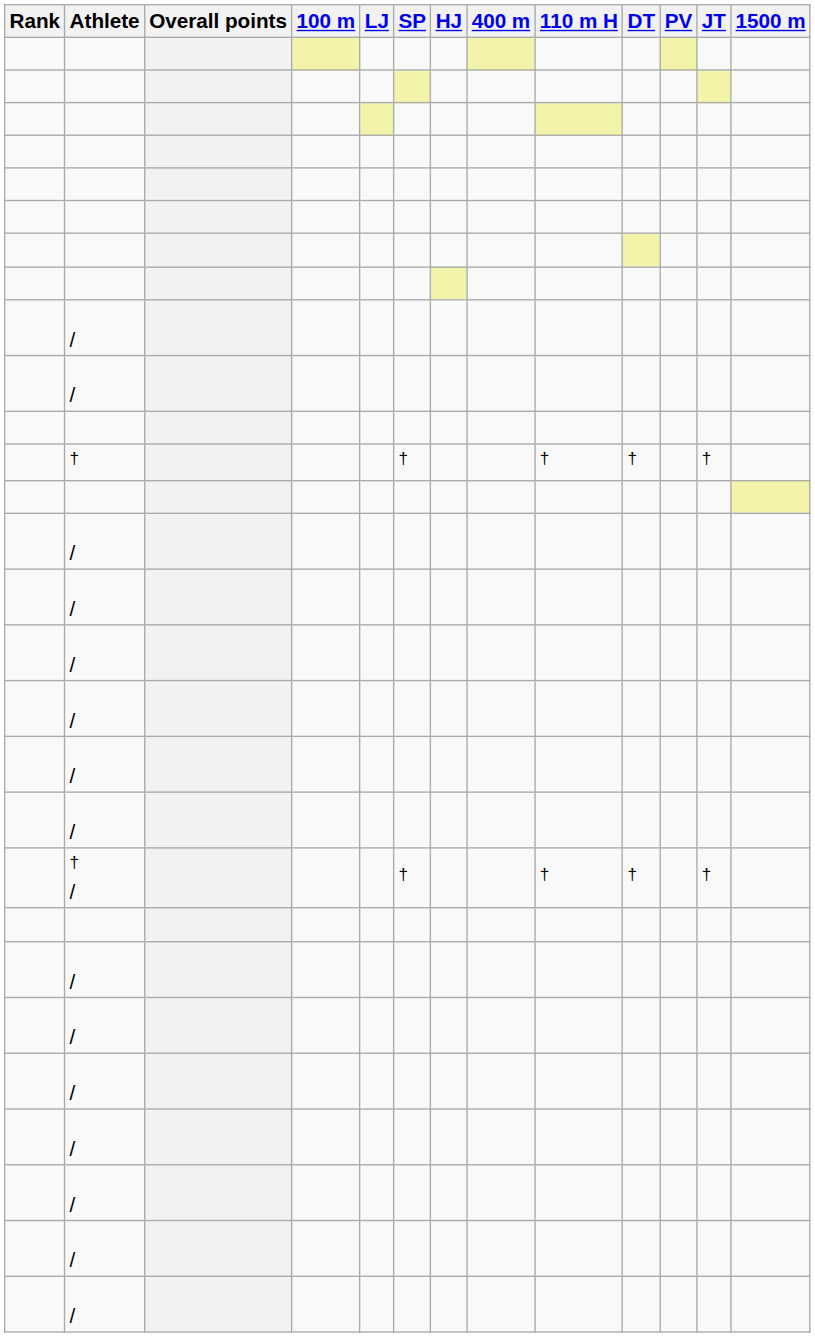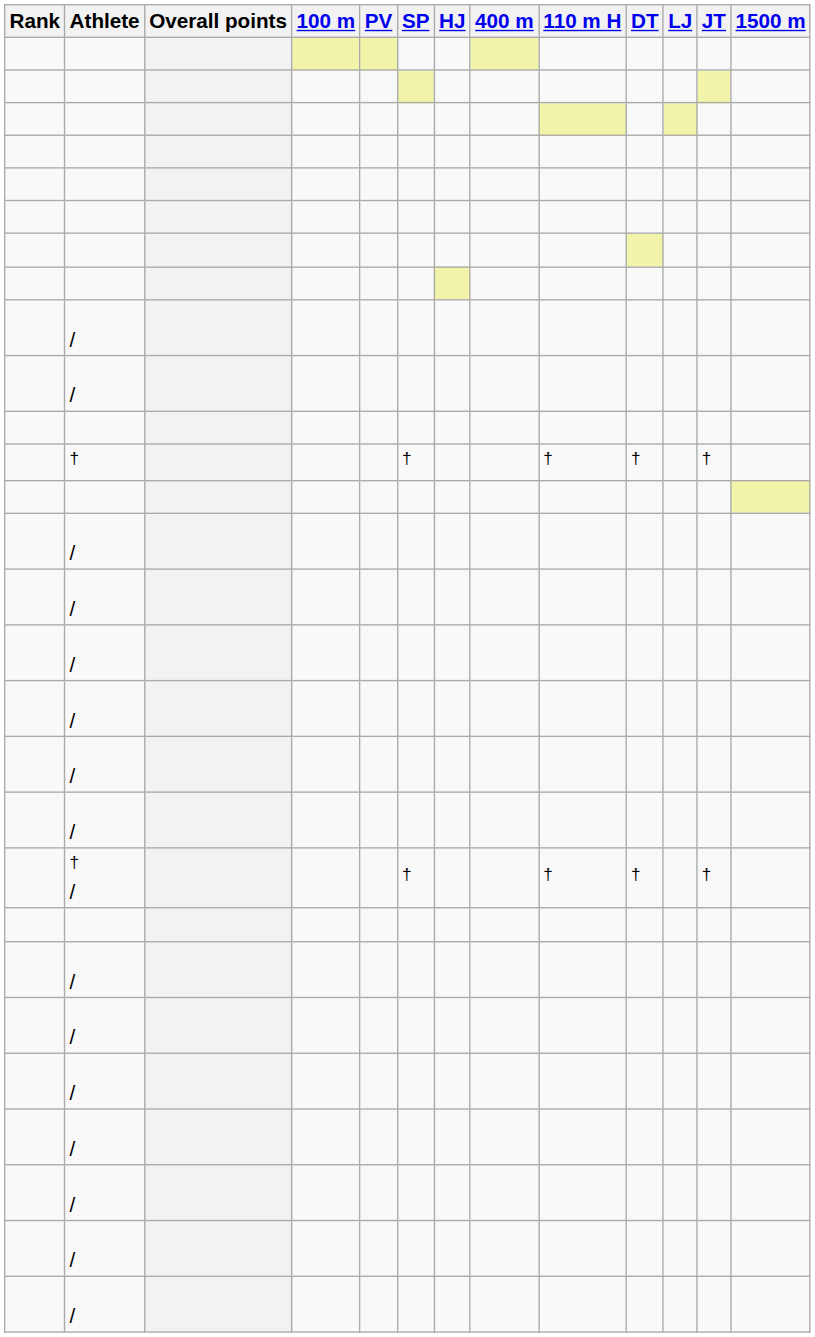columns swapped: LJ <-> PV
